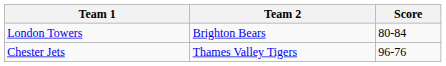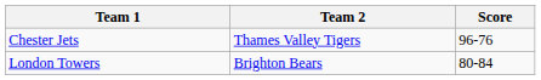rows swapped: Chester Jets <-> London Towers
